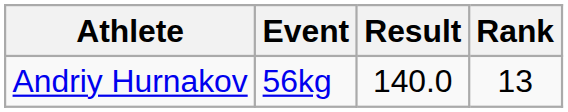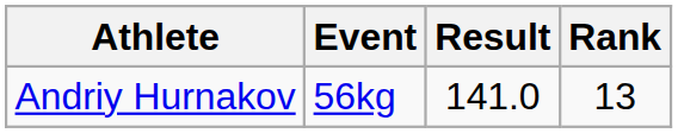Andriy Hurnakov | Result: 140.0 -> 141.0
